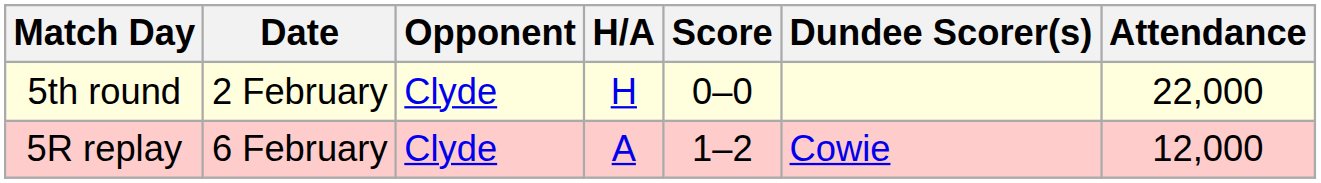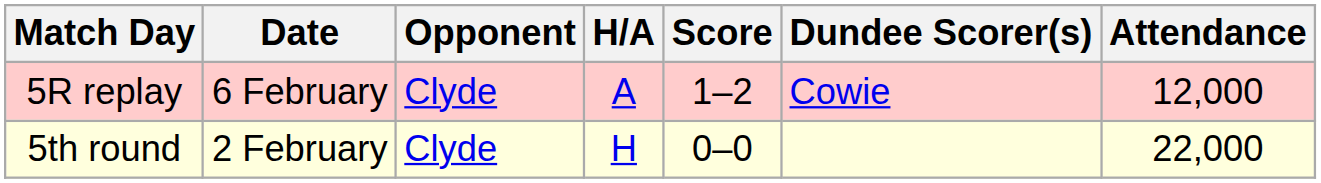rows swapped: 5th round <-> 5R replay
